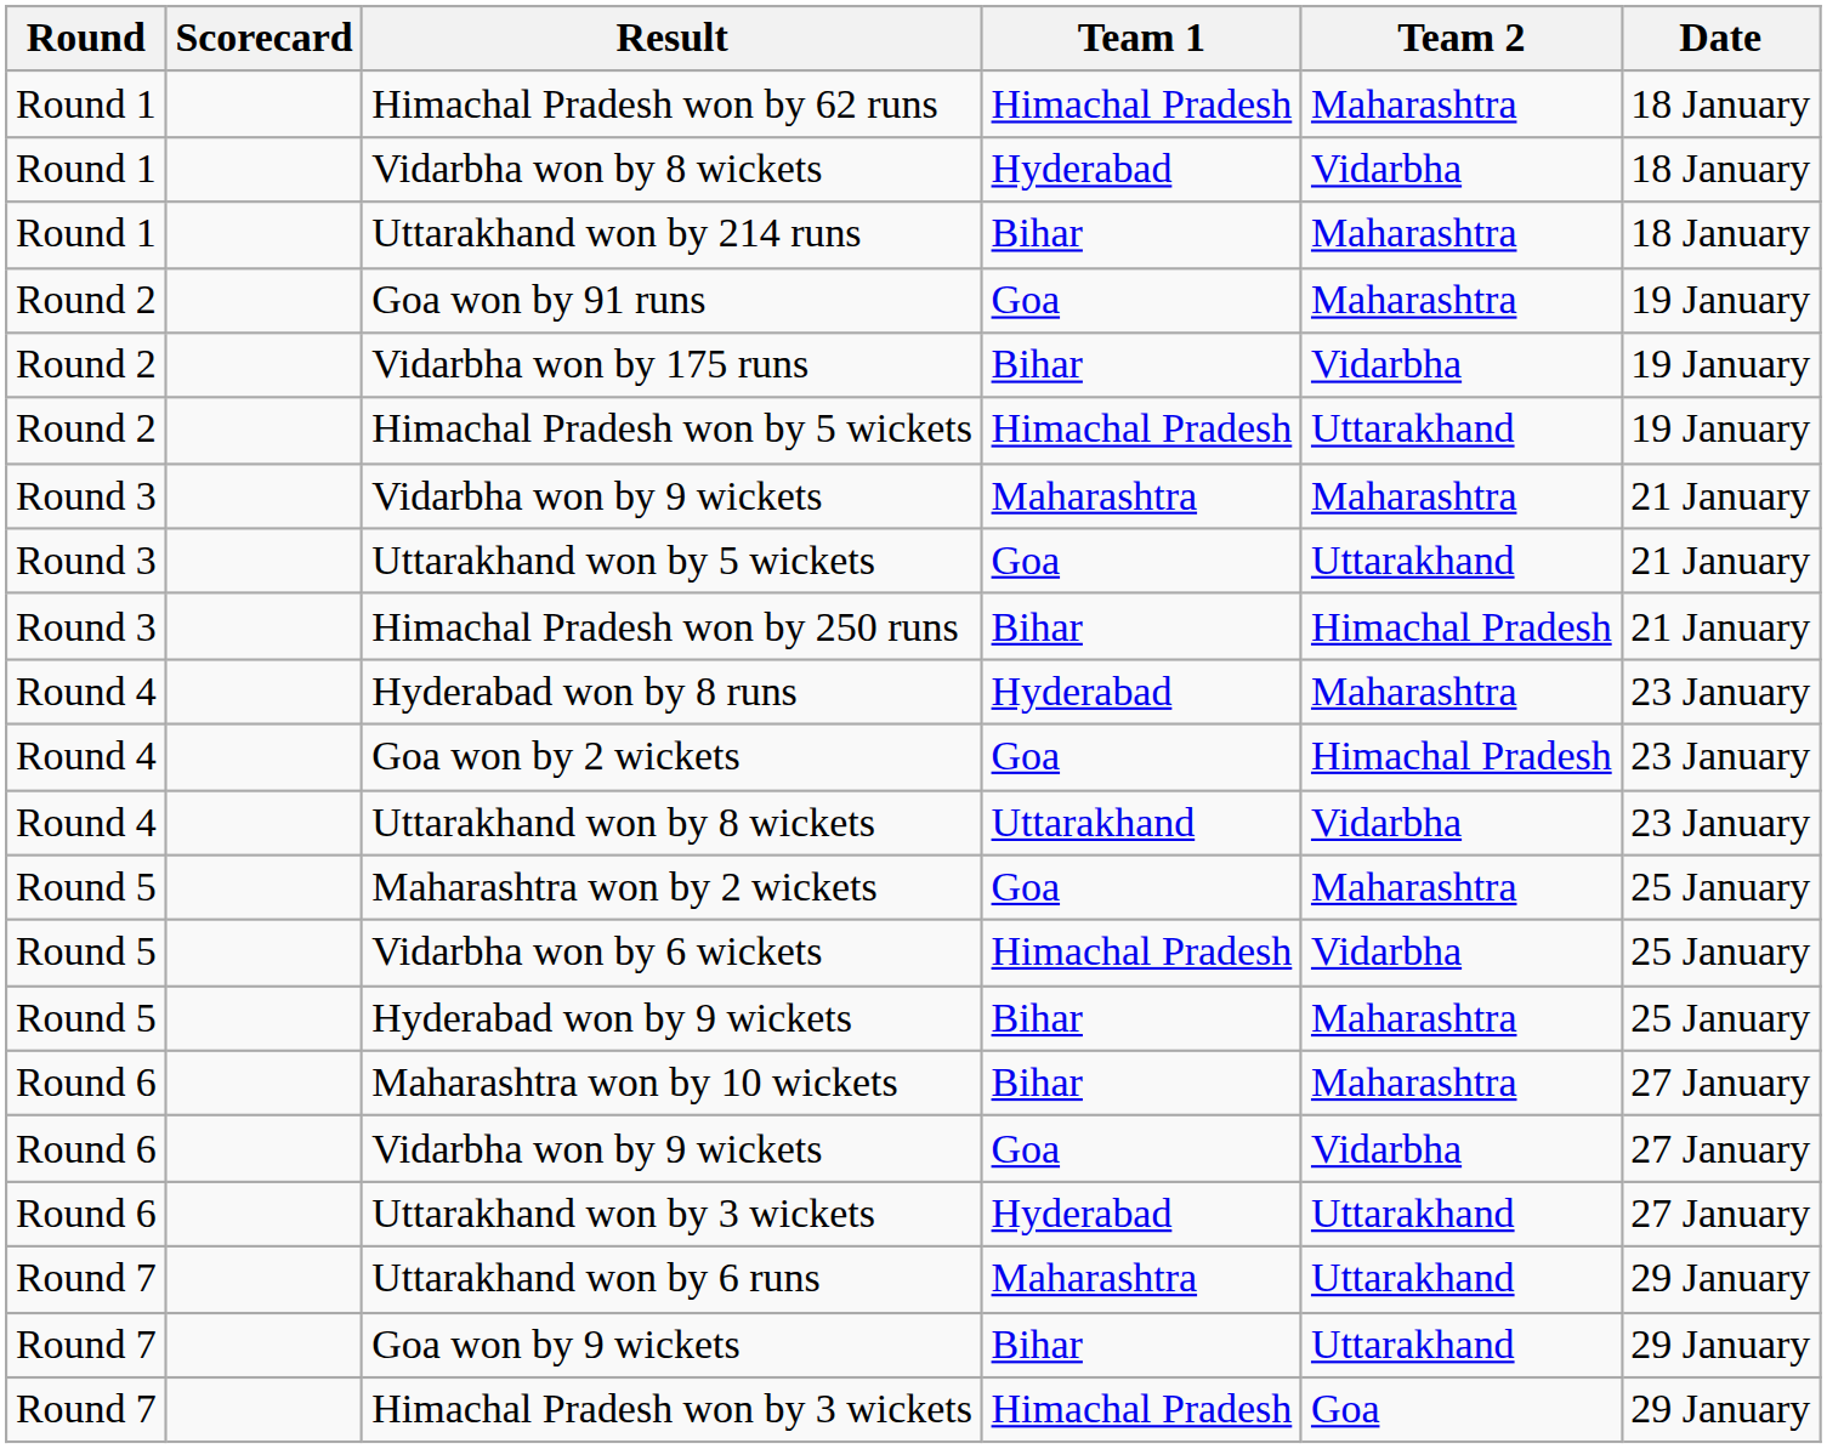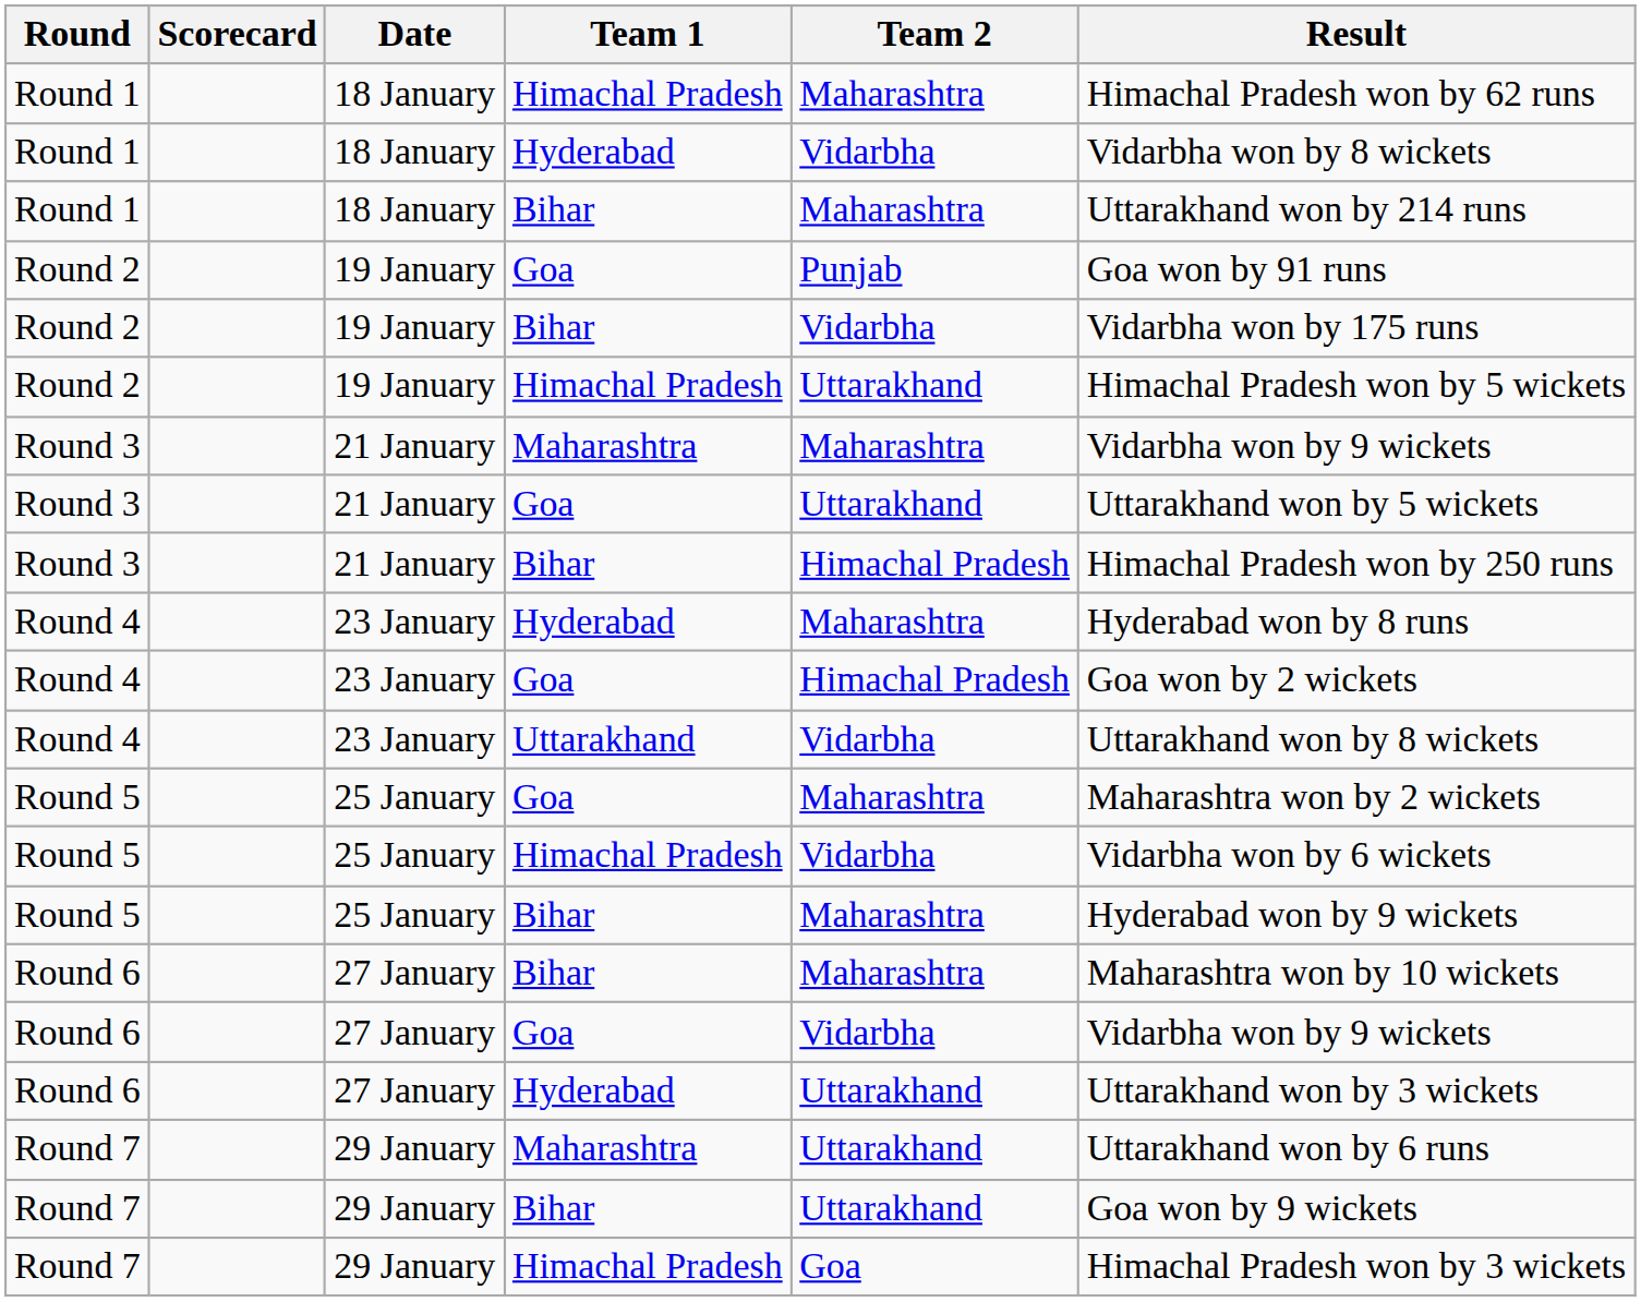columns swapped: Date <-> Result
Round 2 / Goa | Team 2: Maharashtra -> Punjab
